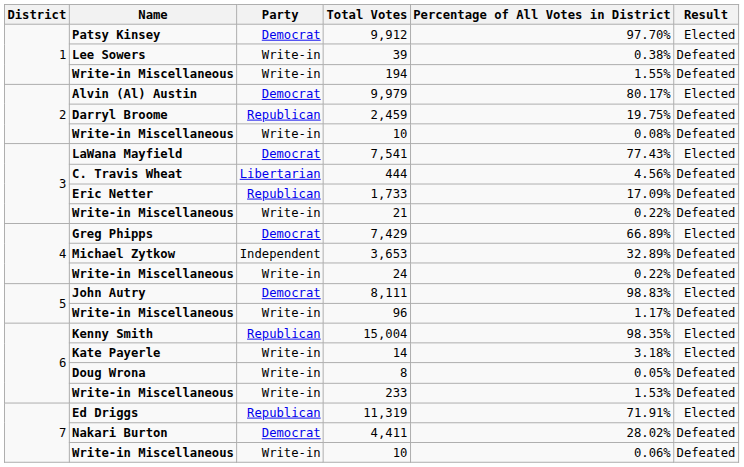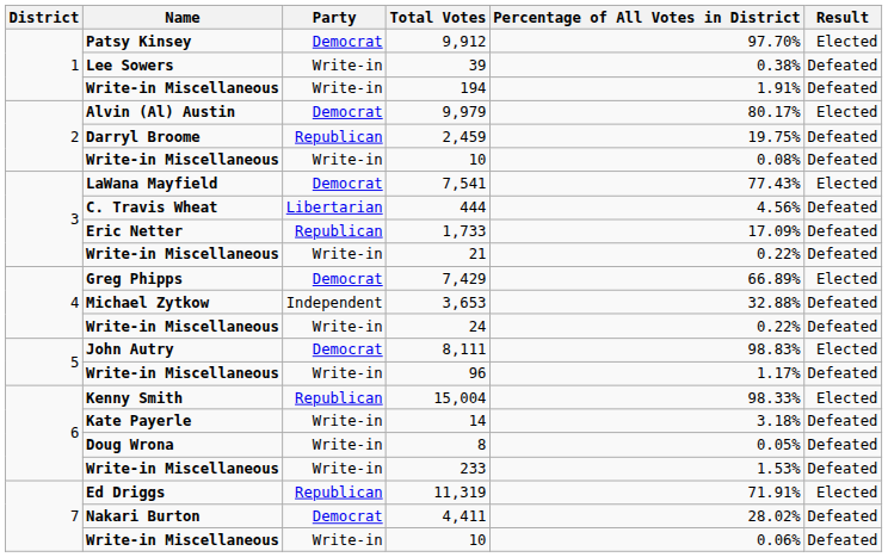194 | Percentage of All Votes in District: 1.55% -> 1.91%
3,653 | Percentage of All Votes in District: 32.89% -> 32.88%
15,004 | Percentage of All Votes in District: 98.35% -> 98.33%
14 | Result: Elected -> Defeated
